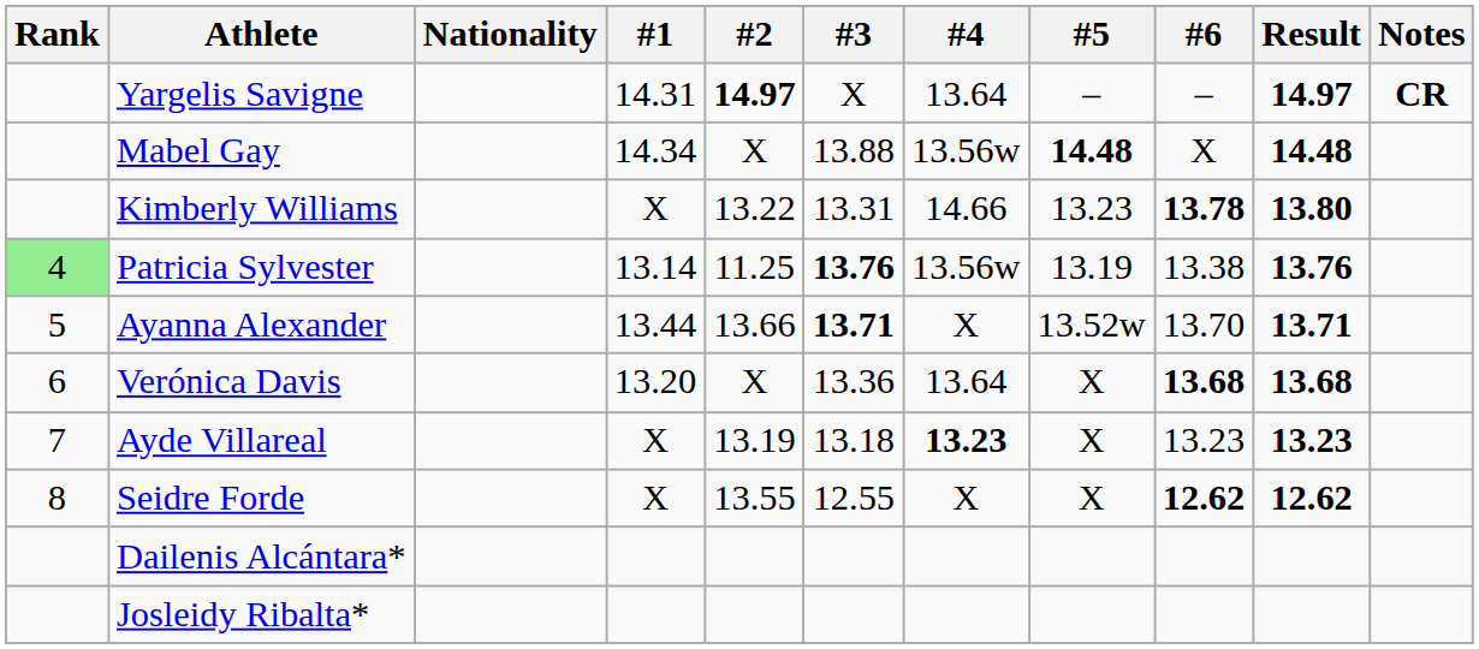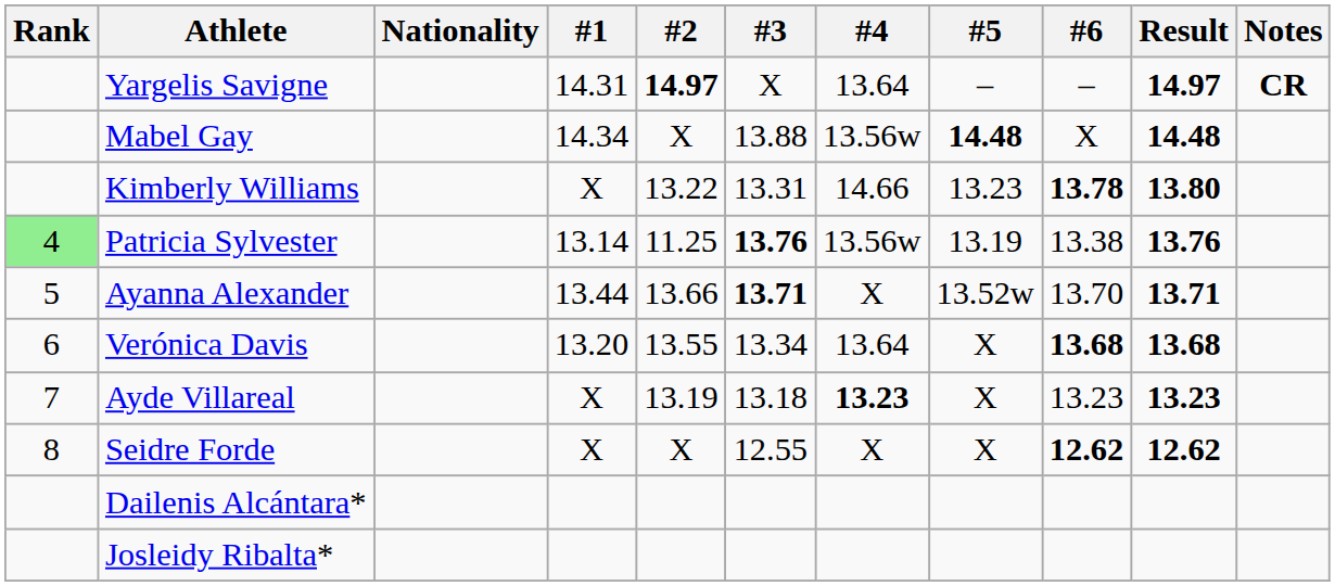Verónica Davis | #2: X -> 13.55
Verónica Davis | #3: 13.36 -> 13.34
Seidre Forde | #2: 13.55 -> X
